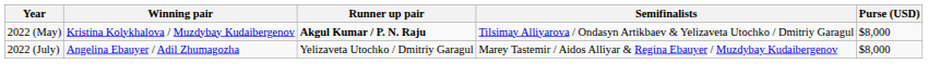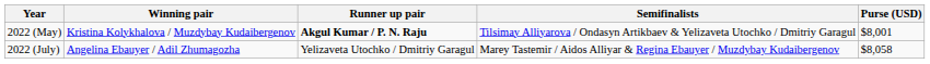2022 (May) | Purse (USD): $8,000 -> $8,001
2022 (July) | Purse (USD): $8,000 -> $8,058
